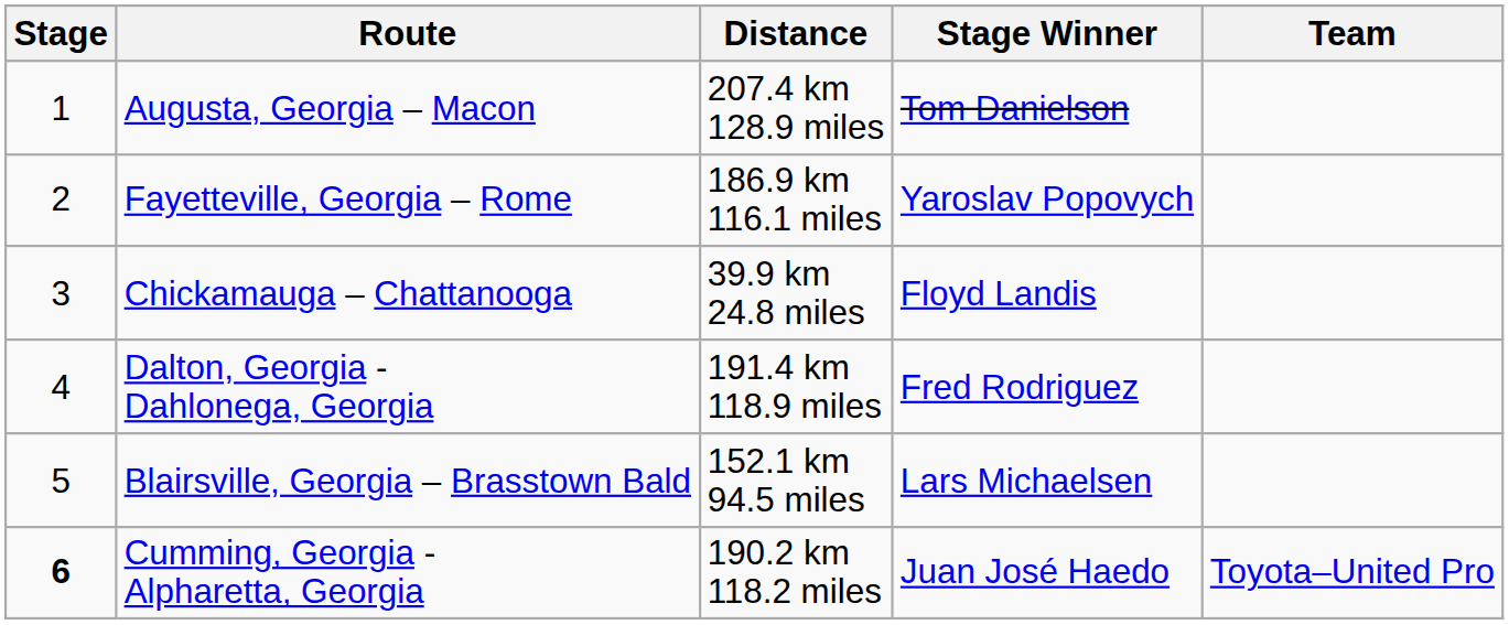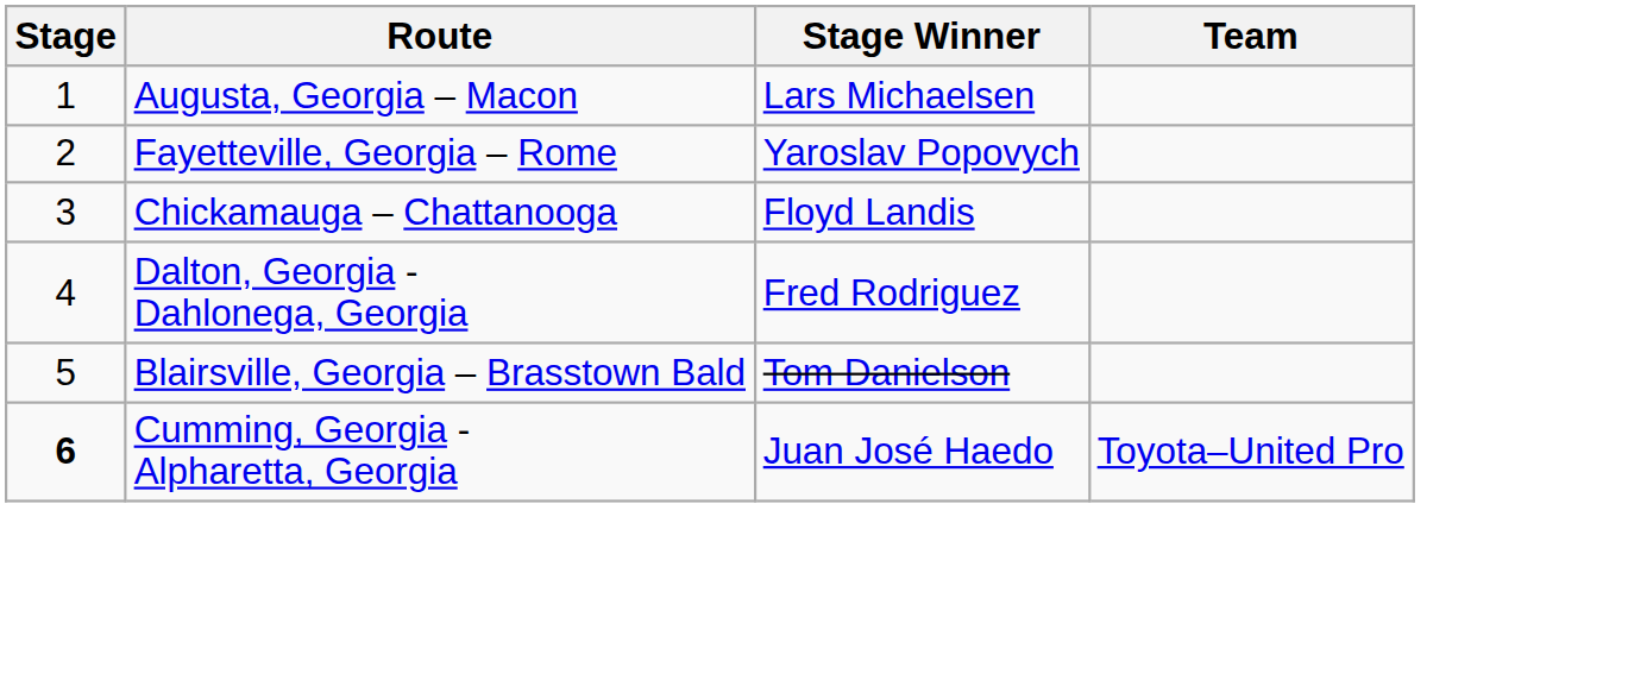- column: Distance | 207.4 km 128.9 miles | 186.9 km 116.1 miles | 39.9 km 24.8 miles | 191.4 km 118.9 miles | 152.1 km 94.5 miles | 190.2 km 118.2 miles
Augusta, Georgia – Macon | Stage Winner: Tom Danielson -> Lars Michaelsen
Blairsville, Georgia – Brasstown Bald | Stage Winner: Lars Michaelsen -> Tom Danielson
